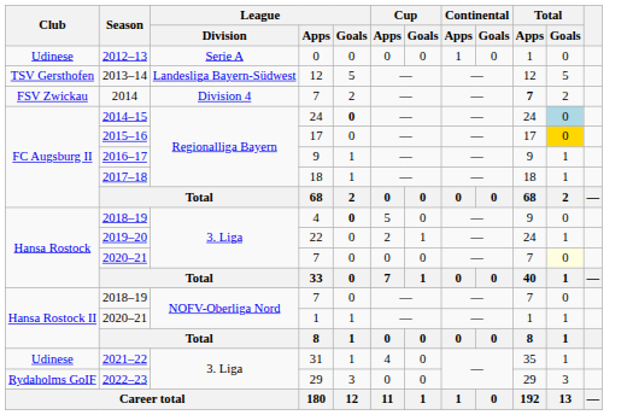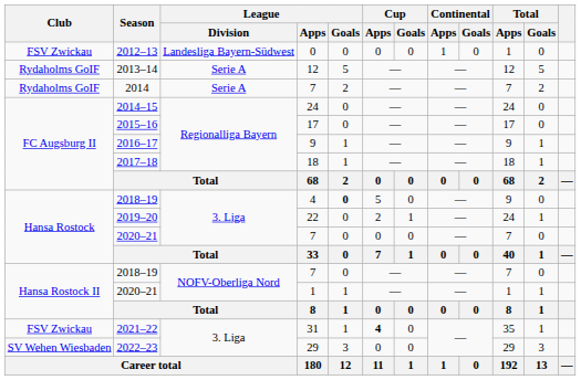2012–13 | Club: Udinese -> FSV Zwickau
2012–13 | League / Division: Serie A -> Landesliga Bayern-Südwest
2013–14 | Club: TSV Gersthofen -> Rydaholms GoIF
2013–14 | League / Division: Landesliga Bayern-Südwest -> Serie A
2014 | Club: FSV Zwickau -> Rydaholms GoIF
2014 | League / Division: Division 4 -> Serie A
2014 | Total / Apps: bold -> normal
2014–15 | League / Goals: bold -> normal
2014–15 | Total / Goals: lightblue background -> no background
2015–16 | Total / Goals: gold background -> no background
2020–21 / 7 | Total / Goals: lightyellow background -> no background
2021–22 | Club: Udinese -> FSV Zwickau
2021–22 | Cup / Apps: normal -> bold
2022–23 | Club: Rydaholms GoIF -> SV Wehen Wiesbaden
